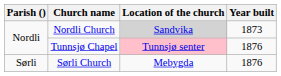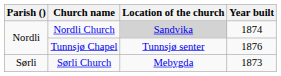Nordli Church | Year built: 1873 -> 1874
Tunnsjø Chapel | Location of the church: pink background -> no background
Sørli Church | Year built: 1876 -> 1873
